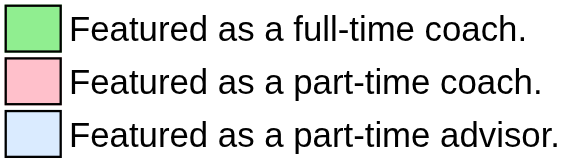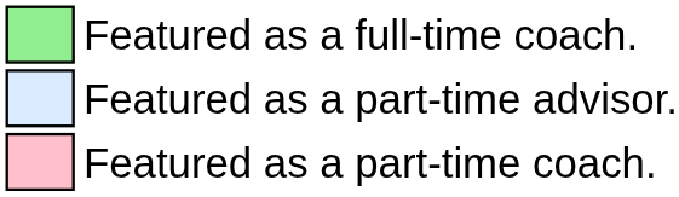rows swapped: Featured as a part-time coach. <-> Featured as a part-time advisor.
